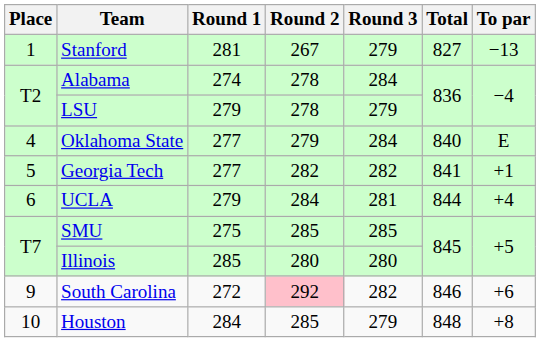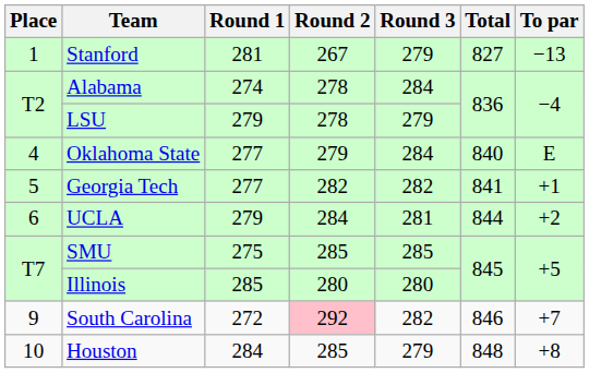UCLA | To par: +4 -> +2
South Carolina | To par: +6 -> +7
